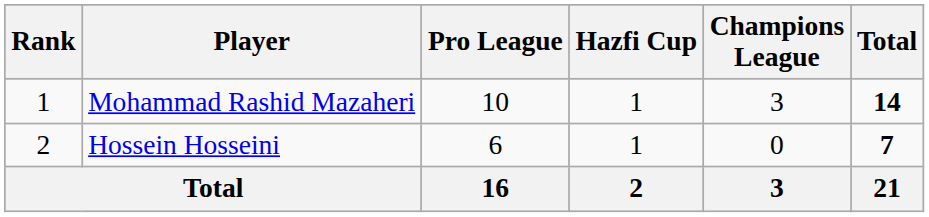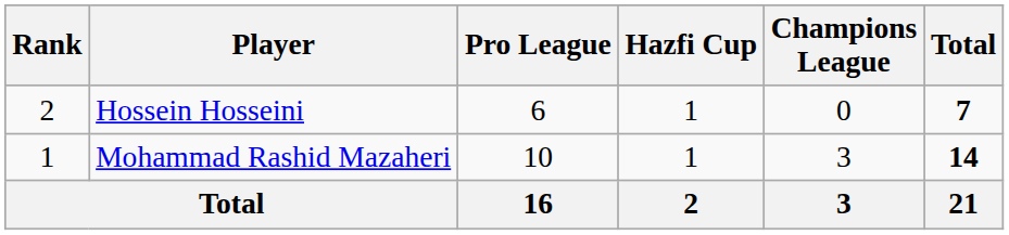rows swapped: Mohammad Rashid Mazaheri <-> Hossein Hosseini
